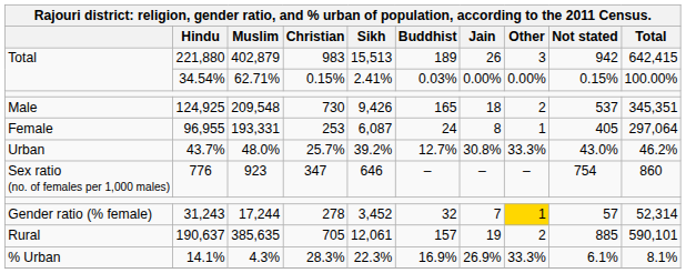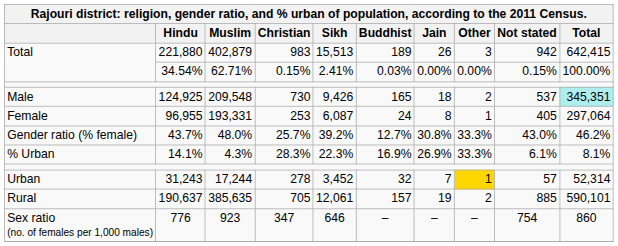124,925 | Total: no background -> paleturquoise background
43.7% | column 1: Urban -> Gender ratio (% female)
rows swapped: 776 <-> 14.1%
31,243 | column 1: Gender ratio (% female) -> Urban
